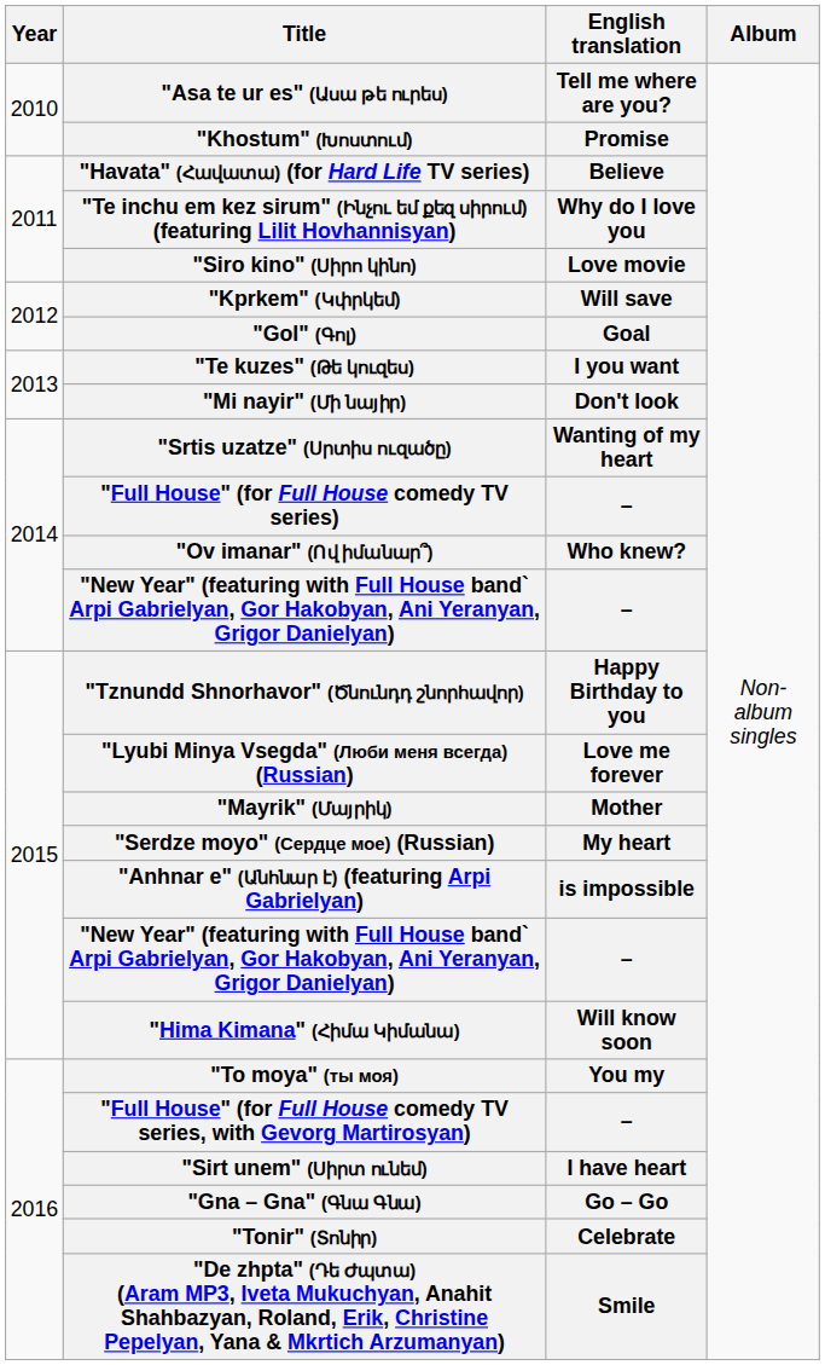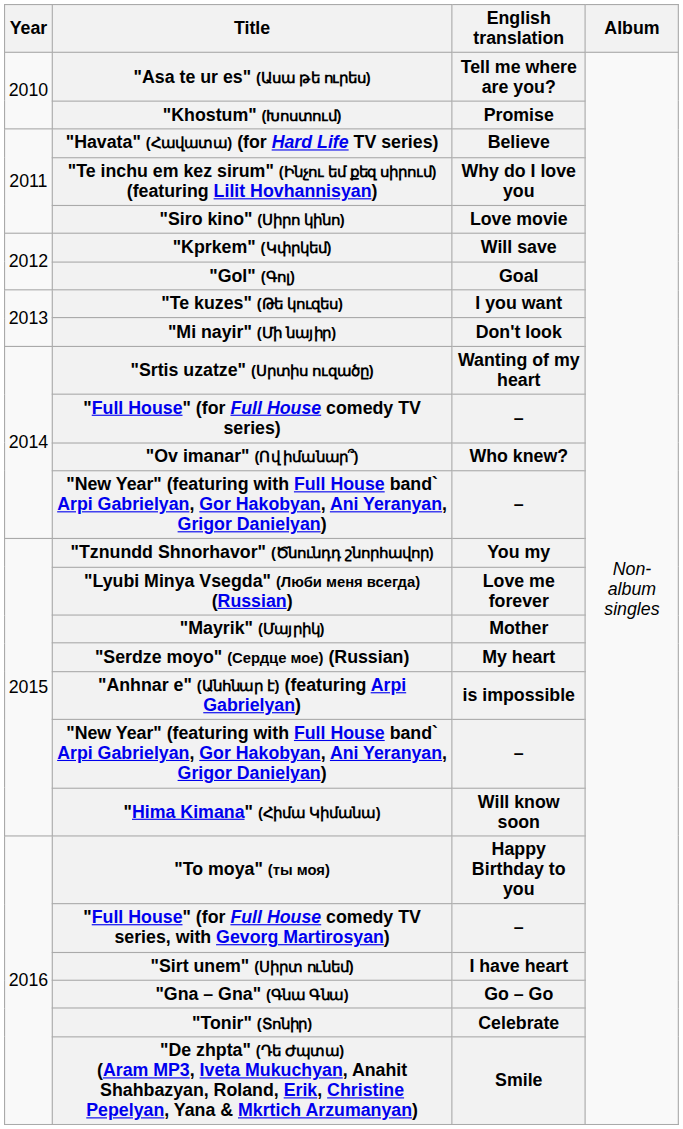"Tznundd Shnorhavor" (Ծնունդդ շնորհավոր) | English translation: Happy Birthday to you -> You my
"To moya" (ты моя) | English translation: You my -> Happy Birthday to you
